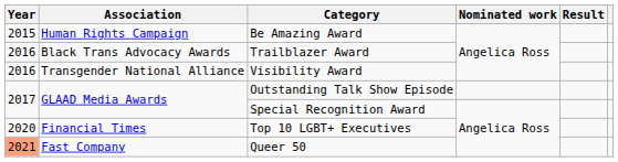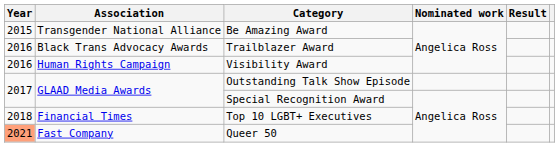Be Amazing Award | Association: Human Rights Campaign -> Transgender National Alliance
Visibility Award | Association: Transgender National Alliance -> Human Rights Campaign
Top 10 LGBT+ Executives | Year: 2020 -> 2018
